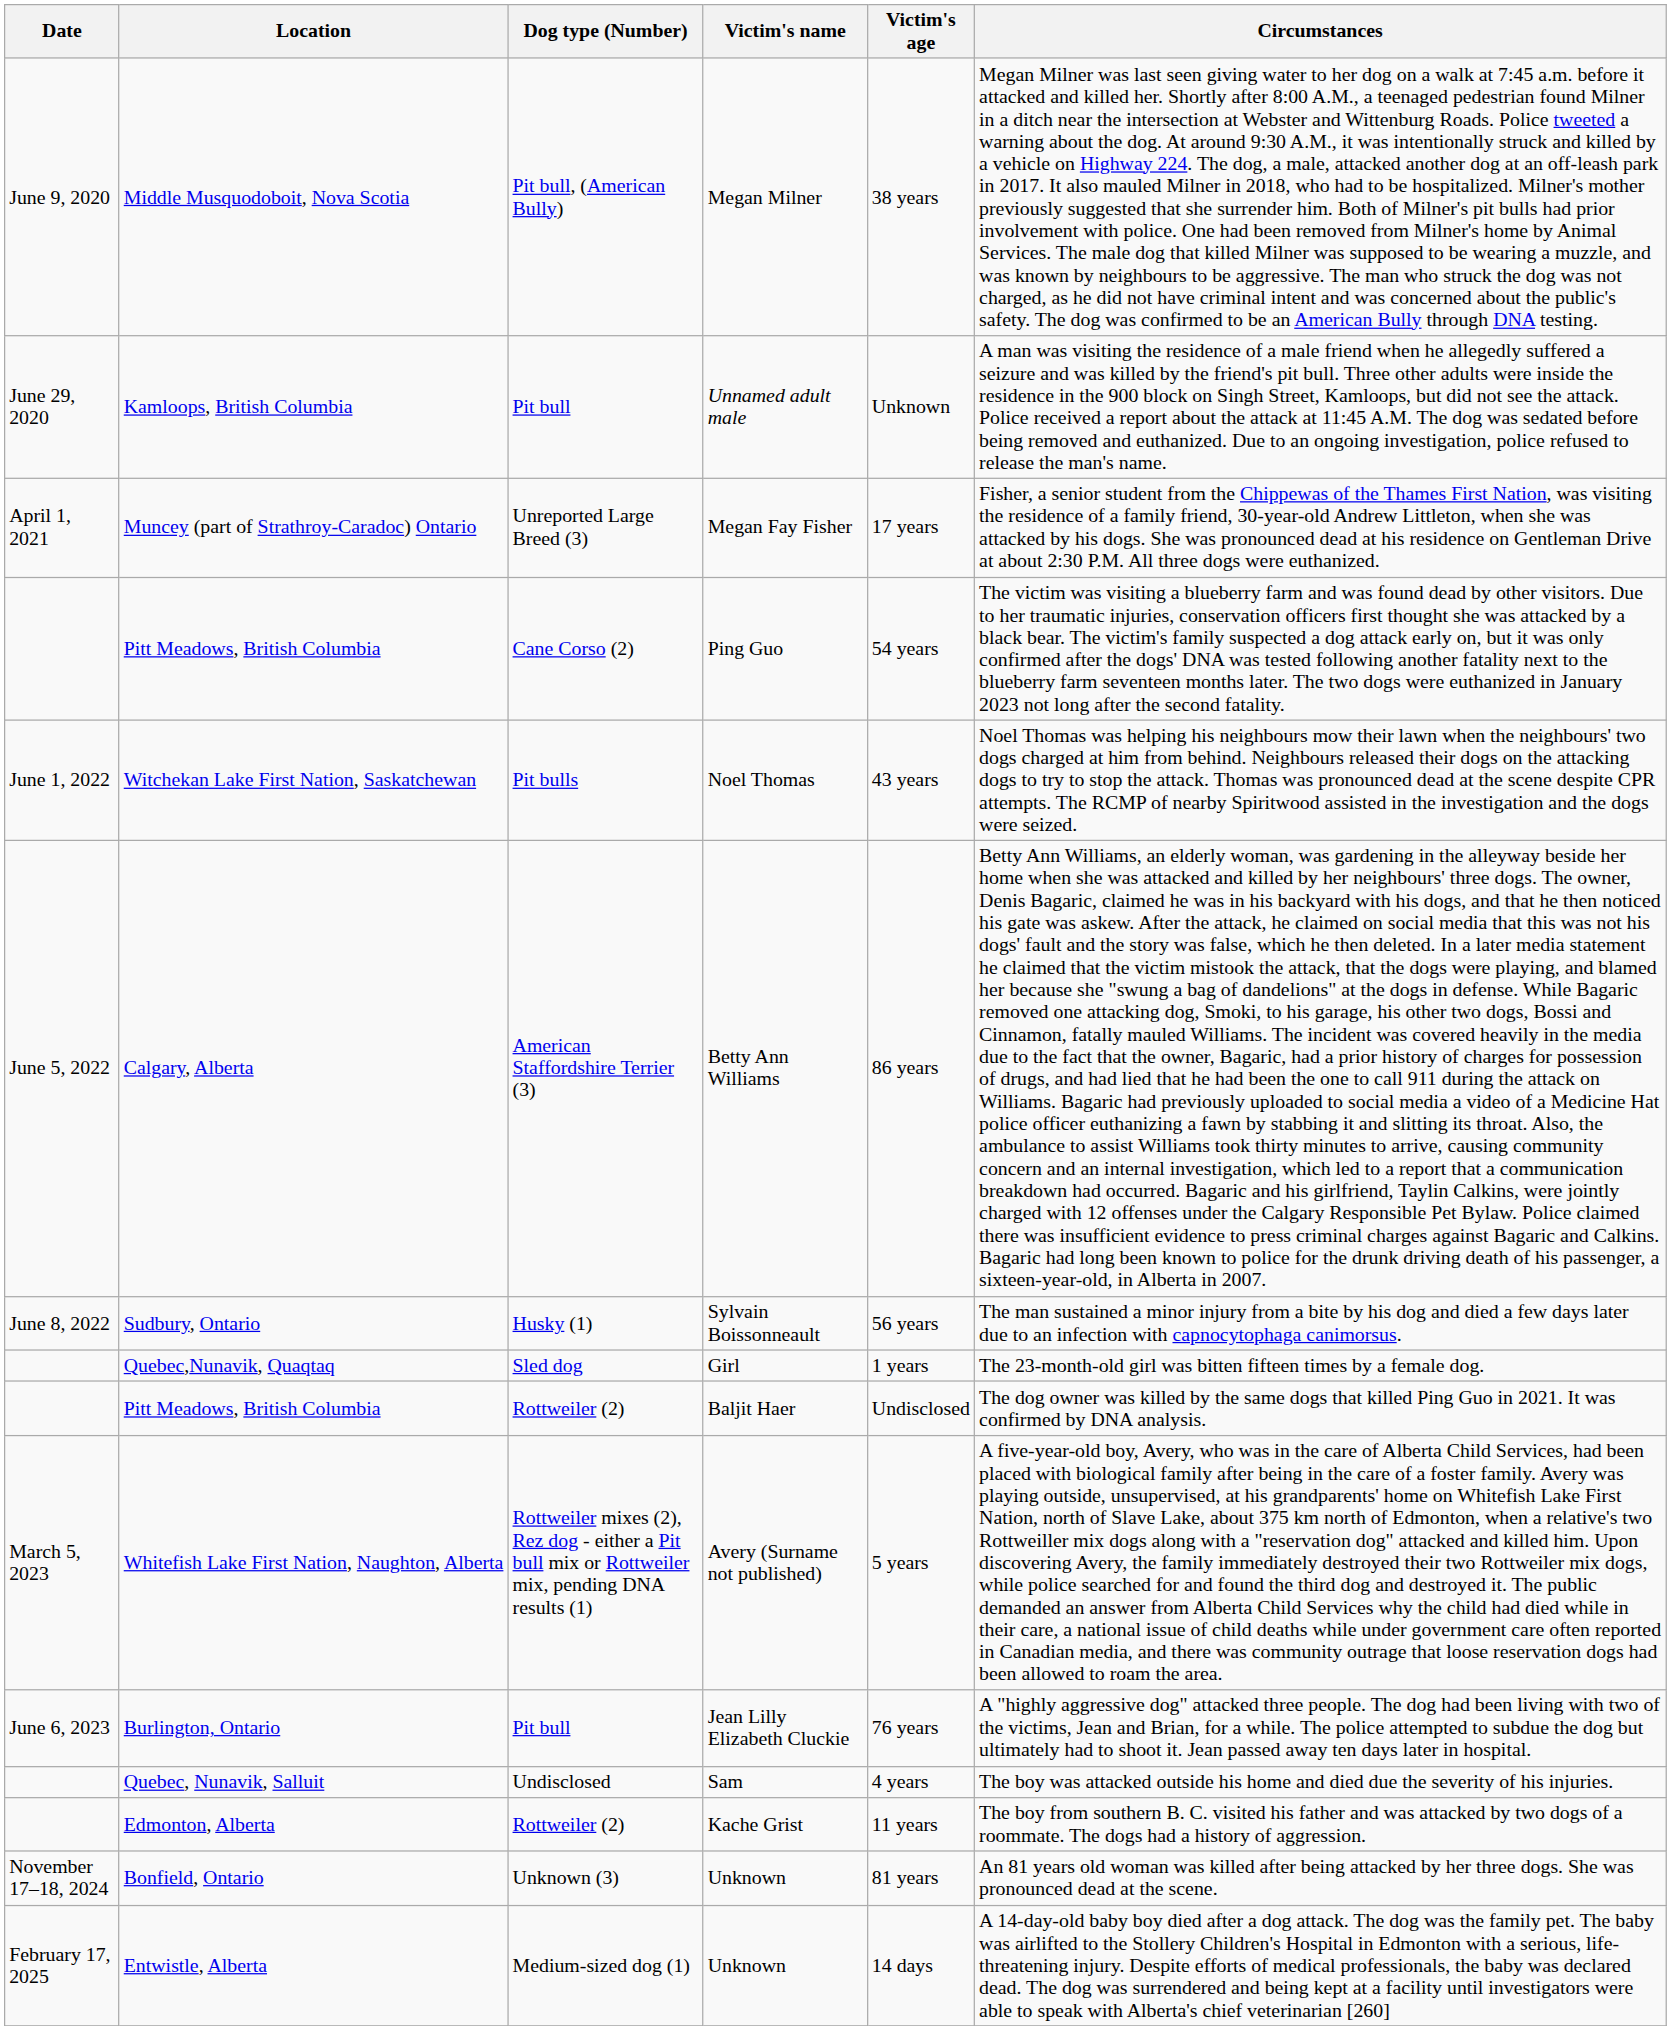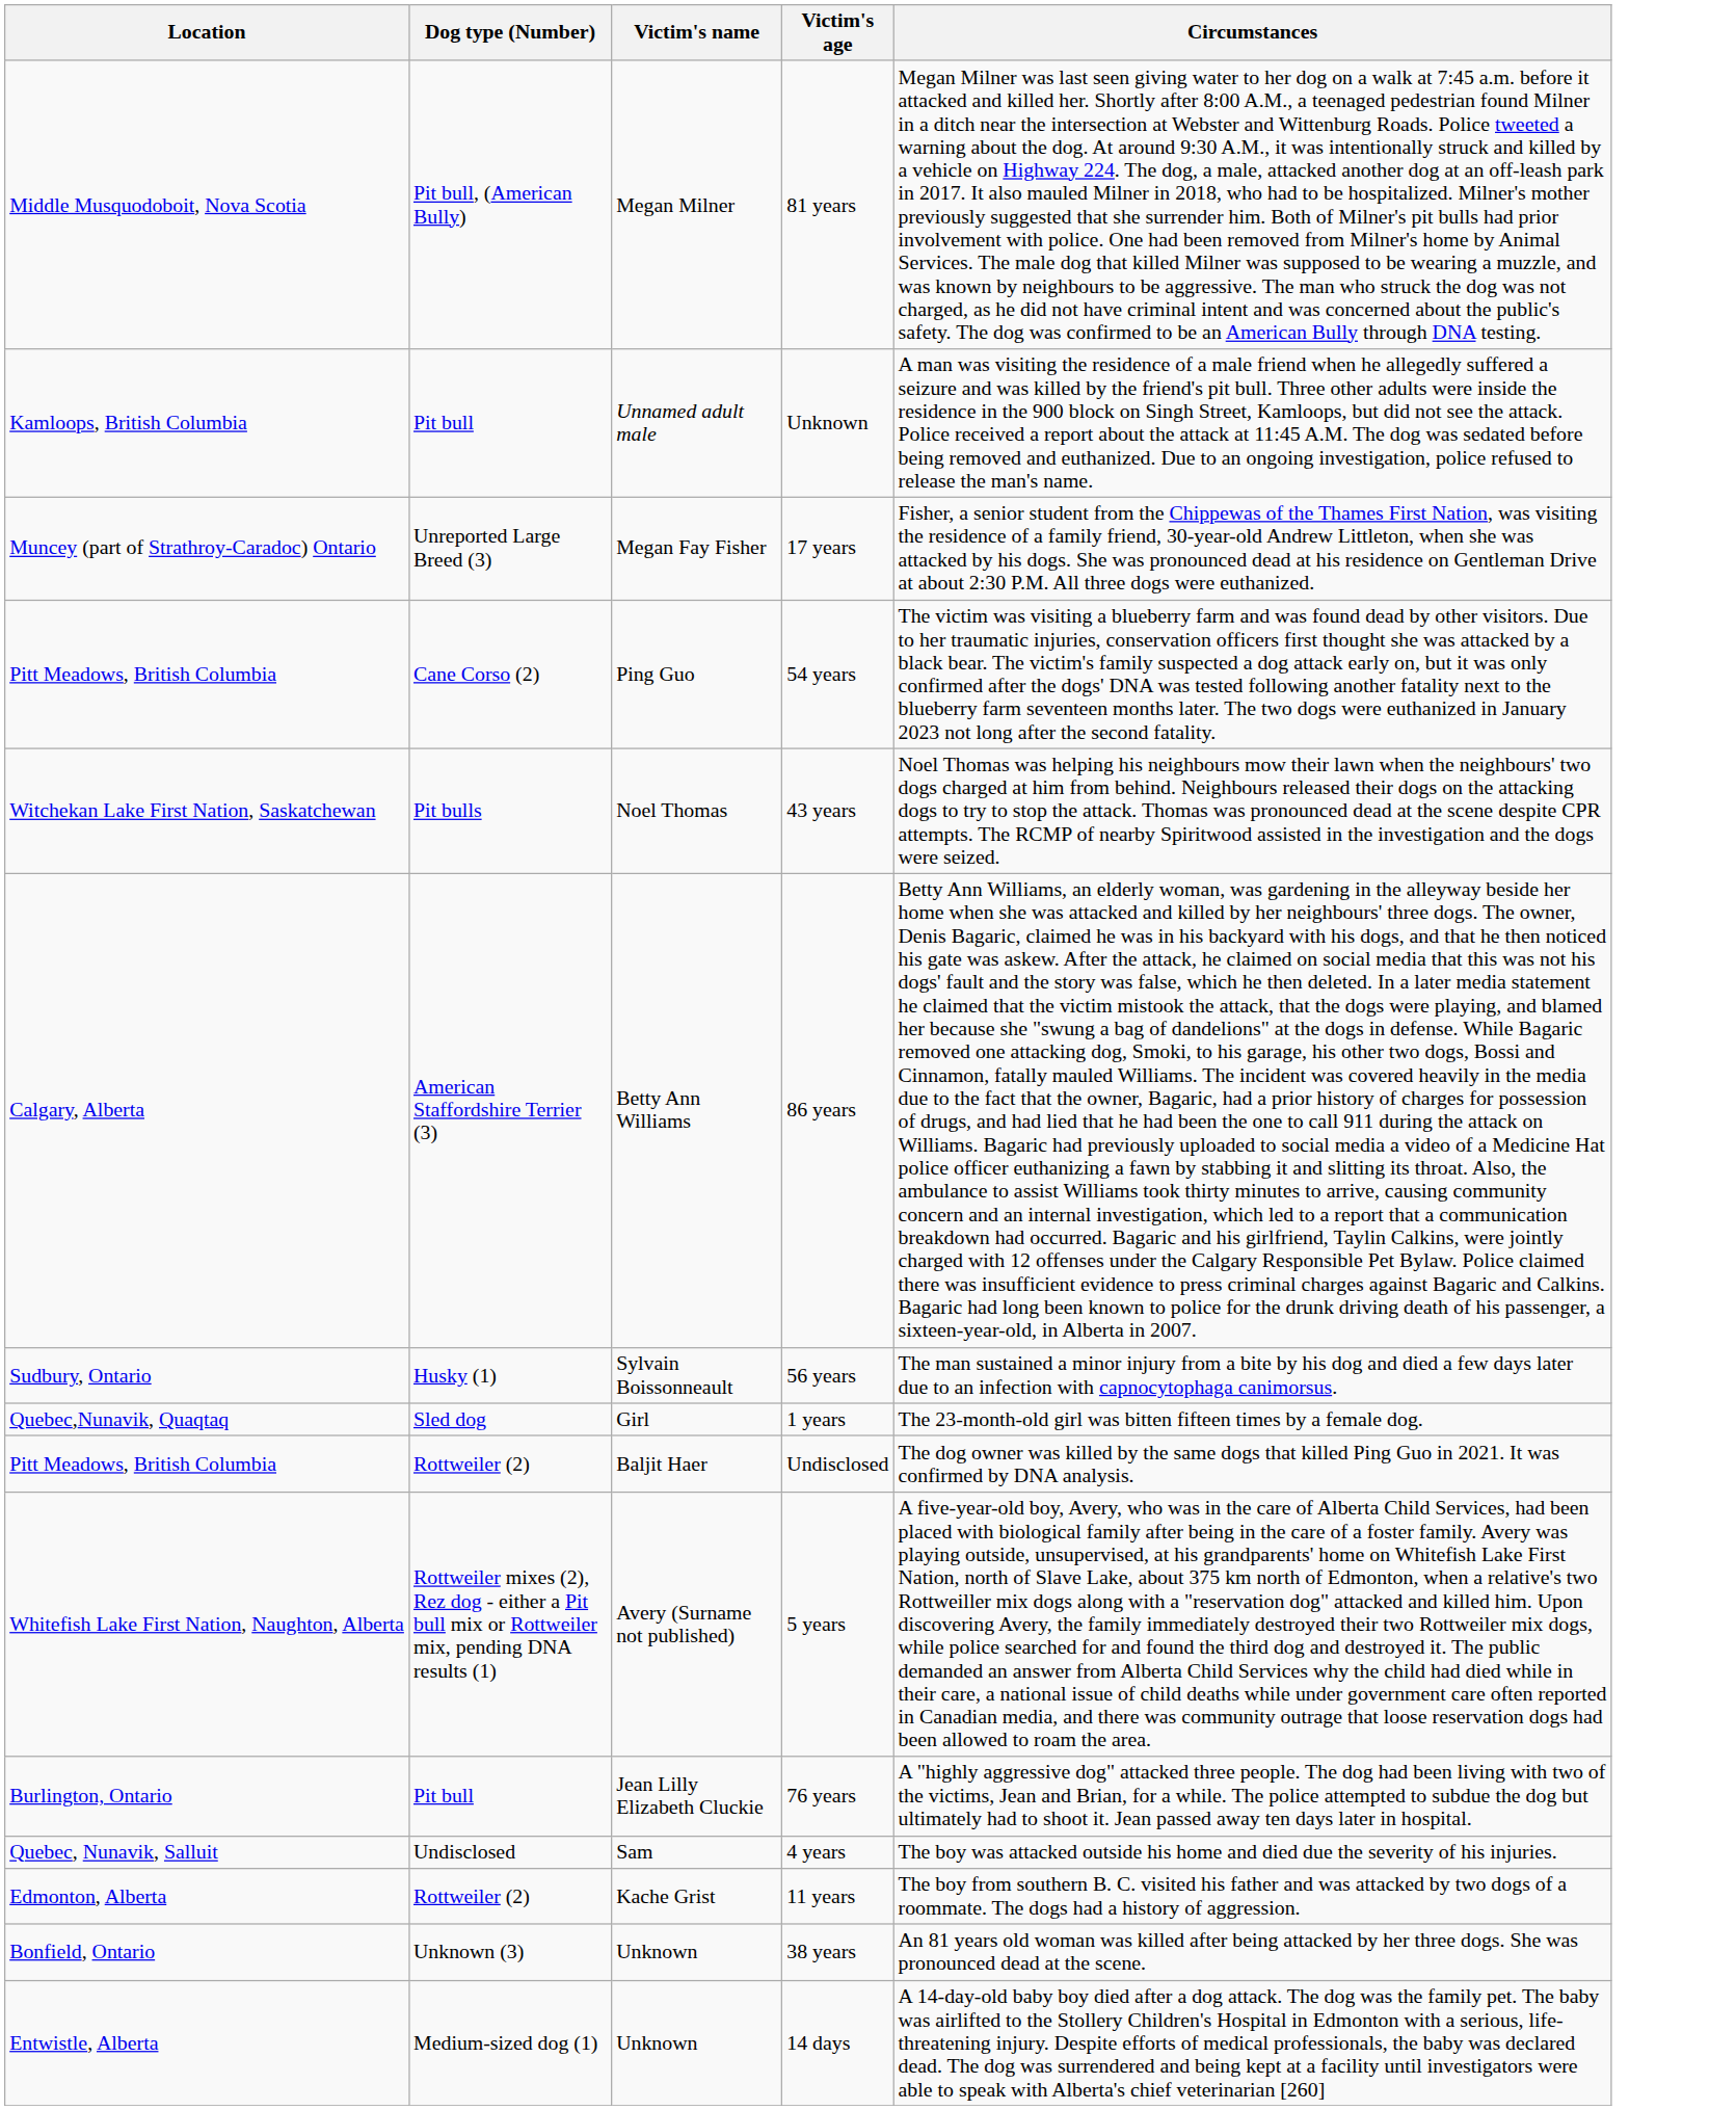- column: Date | June 9, 2020 | June 29, 2020 | April 1, 2021 | June 1, 2022 | June 5, 2022 | June 8, 2022 | March 5, 2023 | June 6, 2023 | November 17–18, 2024 | February 17, 2025
Middle Musquodoboit, Nova Scotia | Victim's age: 38 years -> 81 years
Bonfield, Ontario | Victim's age: 81 years -> 38 years
